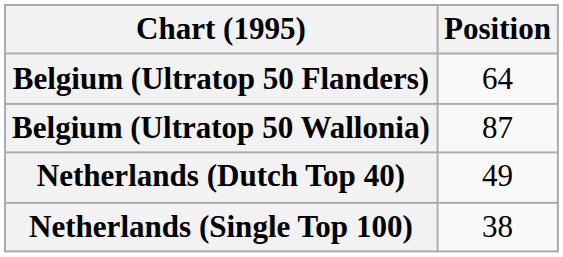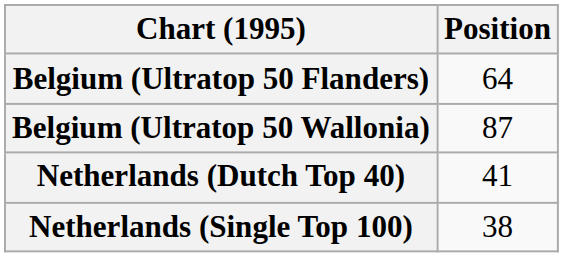Netherlands (Dutch Top 40) | Position: 49 -> 41
